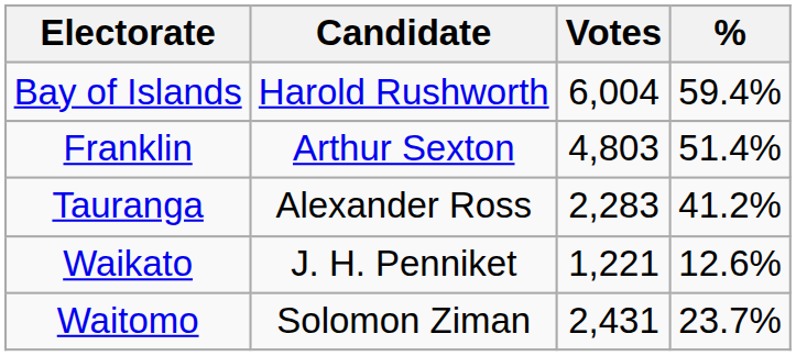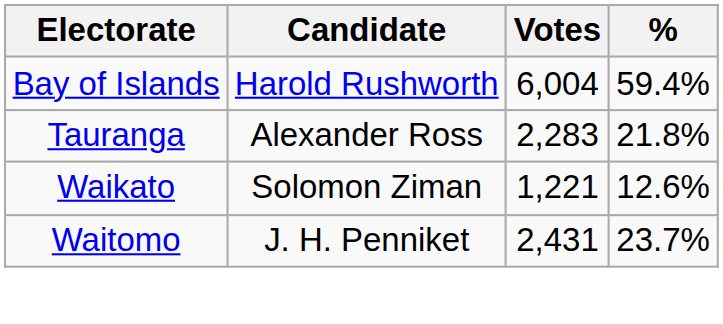- row: Franklin | Arthur Sexton | 4,803 | 51.4%
Tauranga | %: 41.2% -> 21.8%
Waikato | Candidate: J. H. Penniket -> Solomon Ziman
Waitomo | Candidate: Solomon Ziman -> J. H. Penniket
